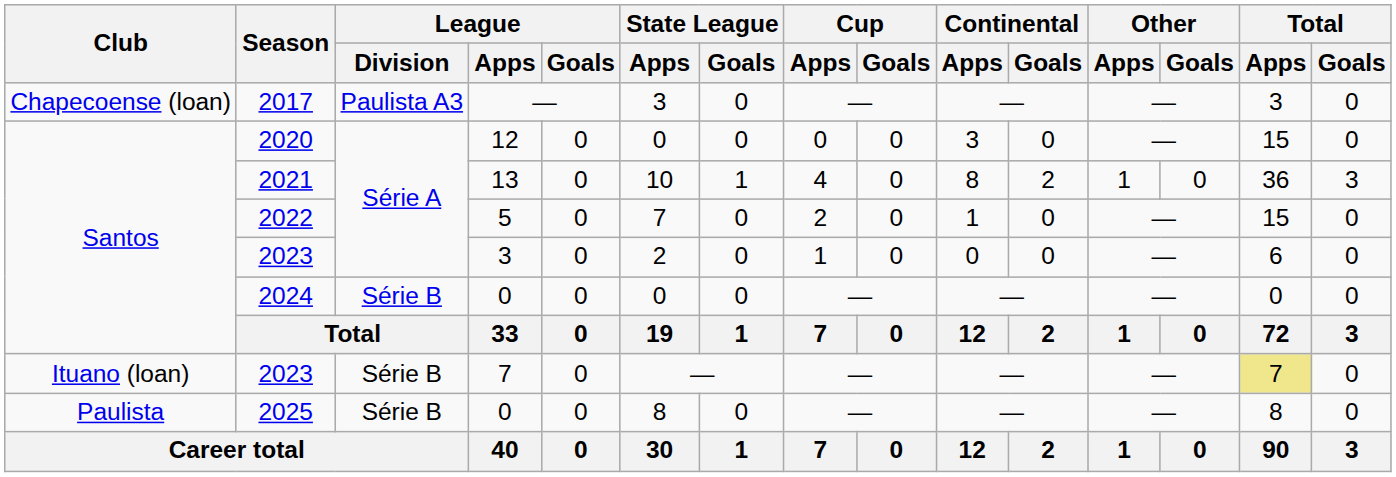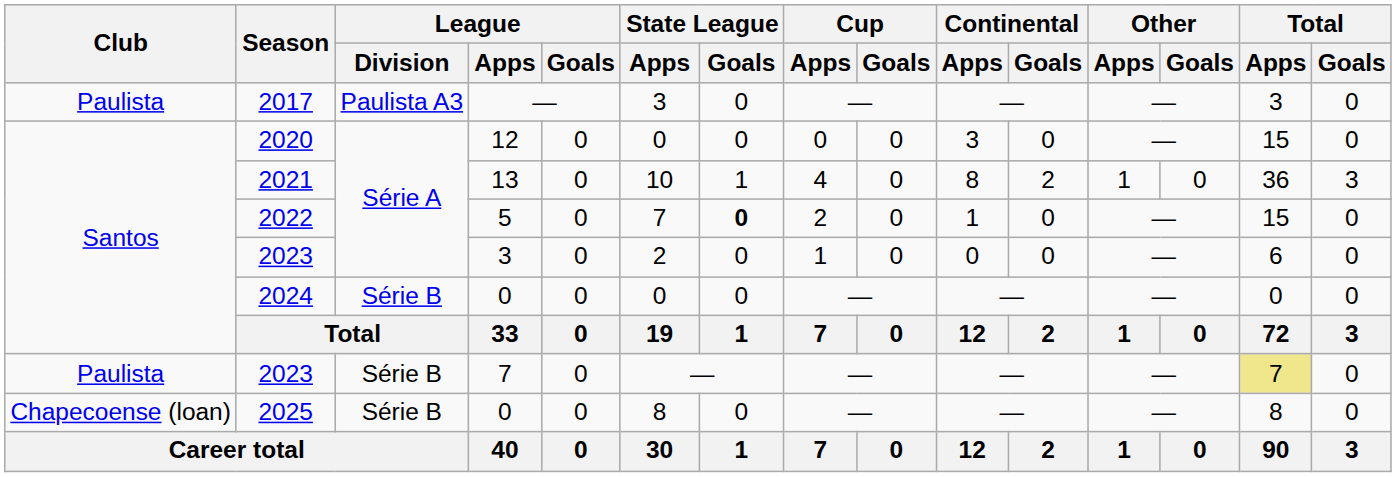2017 | Club: Chapecoense (loan) -> Paulista
2022 | State League / Goals: normal -> bold
2023 / 7 | Club: Ituano (loan) -> Paulista
2025 | Club: Paulista -> Chapecoense (loan)
